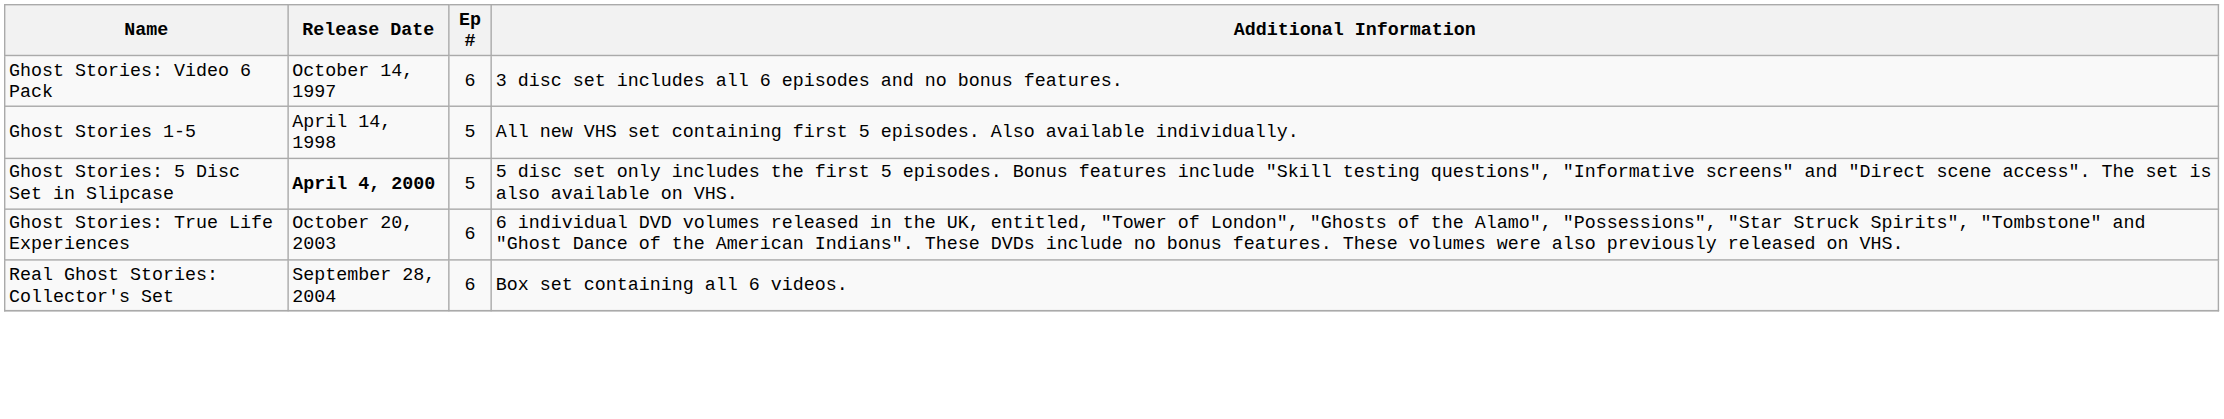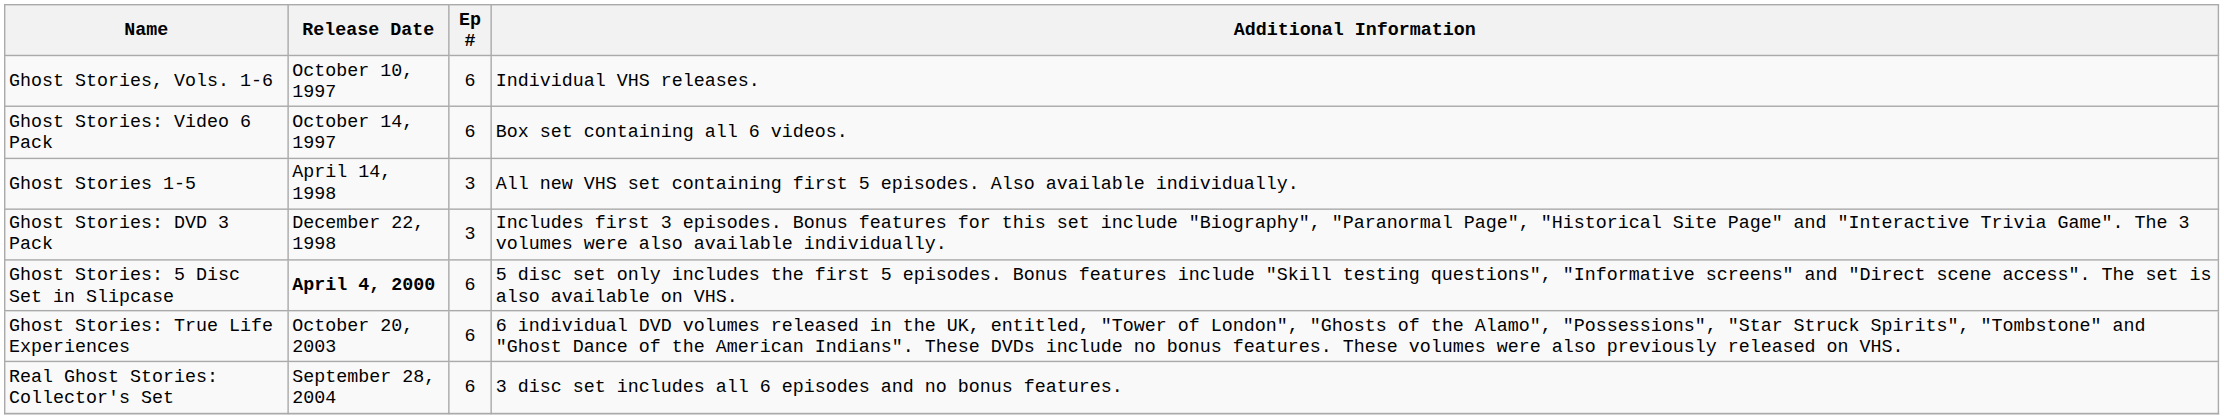+ row: Ghost Stories, Vols. 1-6 | October 10, 1997 | 6 | Individual VHS releases.
Ghost Stories: Video 6 Pack | Additional Information: 3 disc set includes all 6 episodes and no bonus features. -> Box set containing all 6 videos.
Ghost Stories 1-5 | Ep #: 5 -> 3
+ row: Ghost Stories: DVD 3 Pack | December 22, 1998 | 3 | Includes first 3 episodes. Bonus features for this set include "Biography", "Paranormal Page", "Historical Site Page" and "Interactive Trivia Game". The 3 volumes were also available individually.
Ghost Stories: 5 Disc Set in Slipcase | Ep #: 5 -> 6
Real Ghost Stories: Collector's Set | Additional Information: Box set containing all 6 videos. -> 3 disc set includes all 6 episodes and no bonus features.
